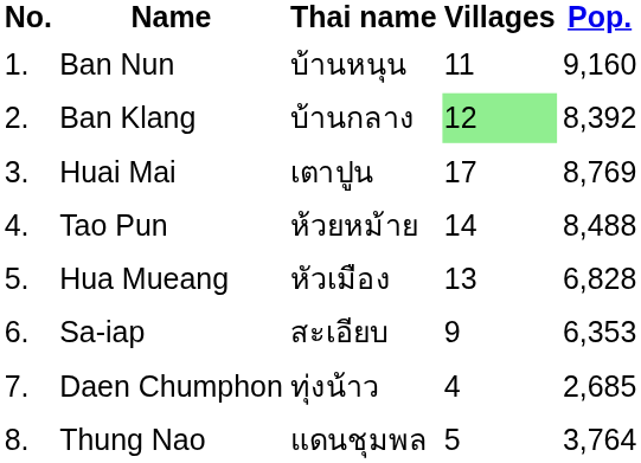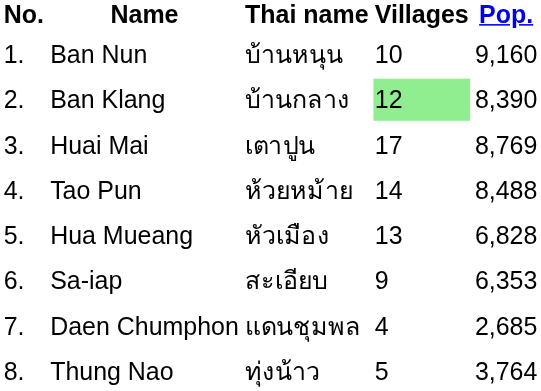Ban Nun | Villages: 11 -> 10
Ban Klang | Pop.: 8,392 -> 8,390
Daen Chumphon | Thai name: ทุ่งน้าว -> แดนชุมพล
Thung Nao | Thai name: แดนชุมพล -> ทุ่งน้าว
